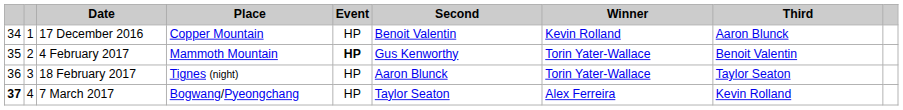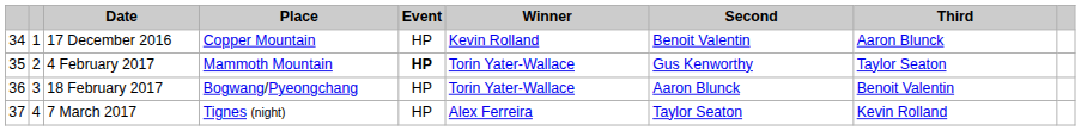columns swapped: Winner <-> Second
4 February 2017 | Third: Benoit Valentin -> Taylor Seaton
18 February 2017 | Place: Tignes (night) -> Bogwang/Pyeongchang
18 February 2017 | Third: Taylor Seaton -> Benoit Valentin
7 March 2017 | column 1: bold -> normal
7 March 2017 | Place: Bogwang/Pyeongchang -> Tignes (night)
